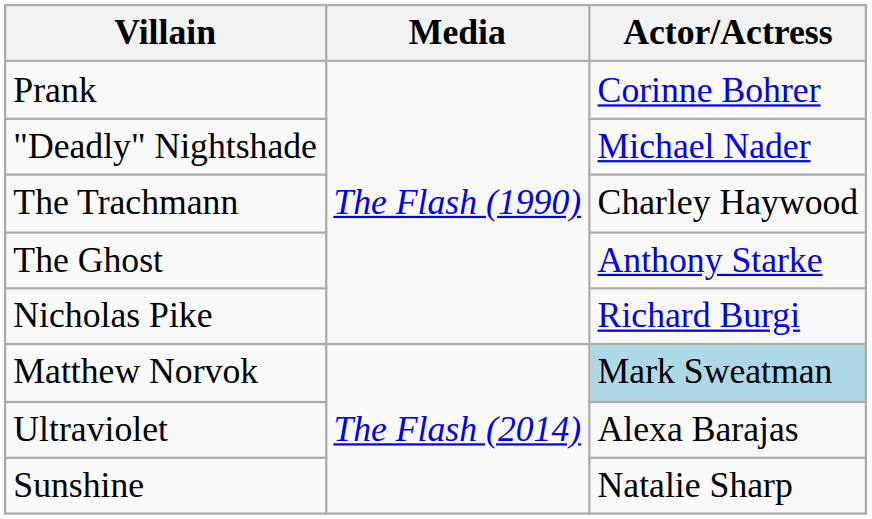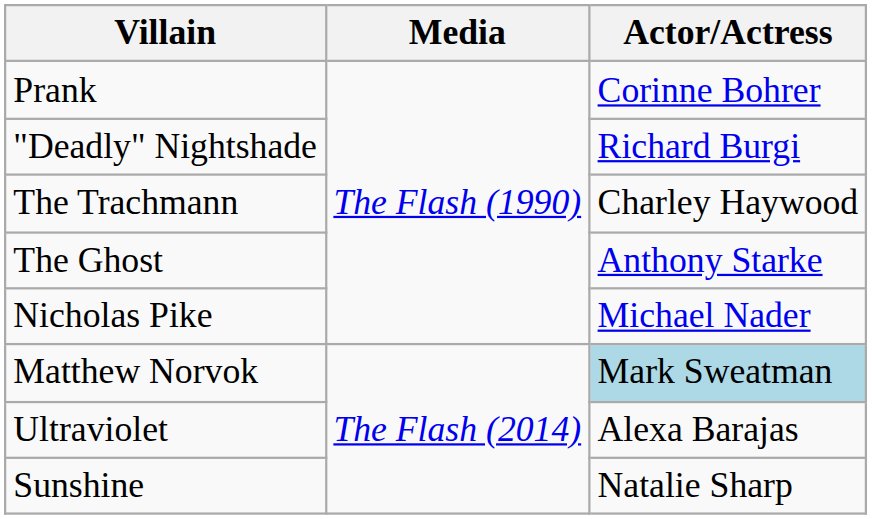"Deadly" Nightshade | Actor/Actress: Michael Nader -> Richard Burgi
Nicholas Pike | Actor/Actress: Richard Burgi -> Michael Nader
